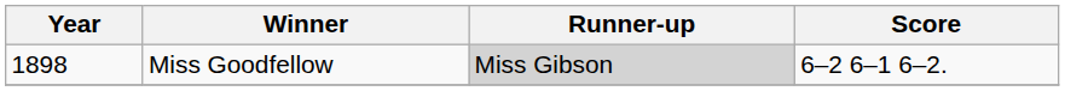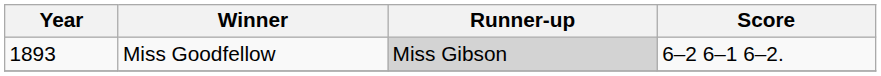Miss Goodfellow | Year: 1898 -> 1893
